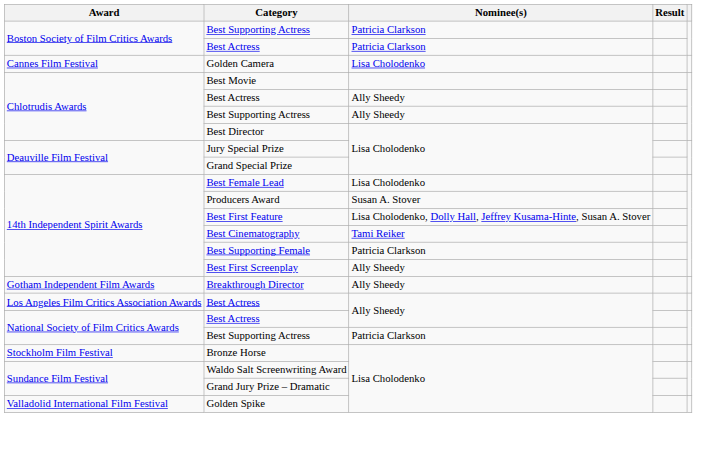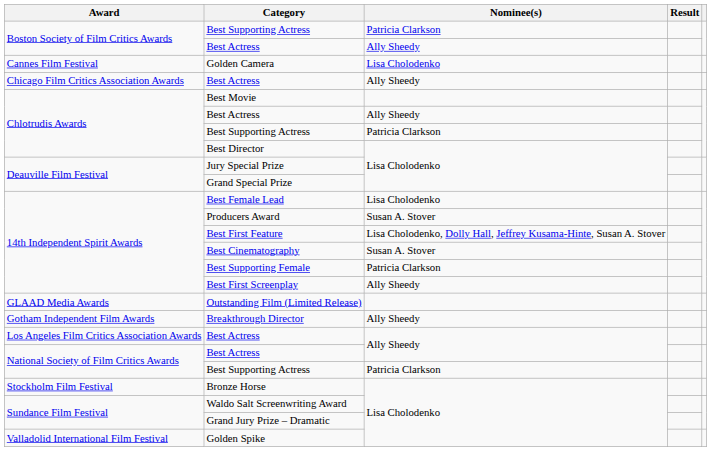Boston Society of Film Critics Awards / Best Actress | Nominee(s): Patricia Clarkson -> Ally Sheedy
+ row: Chicago Film Critics Association Awards | Best Actress | Ally Sheedy
Chlotrudis Awards / Best Supporting Actress | Nominee(s): Ally Sheedy -> Patricia Clarkson
Best Cinematography | Nominee(s): Tami Reiker -> Susan A. Stover
+ row: GLAAD Media Awards | Outstanding Film (Limited Release)
